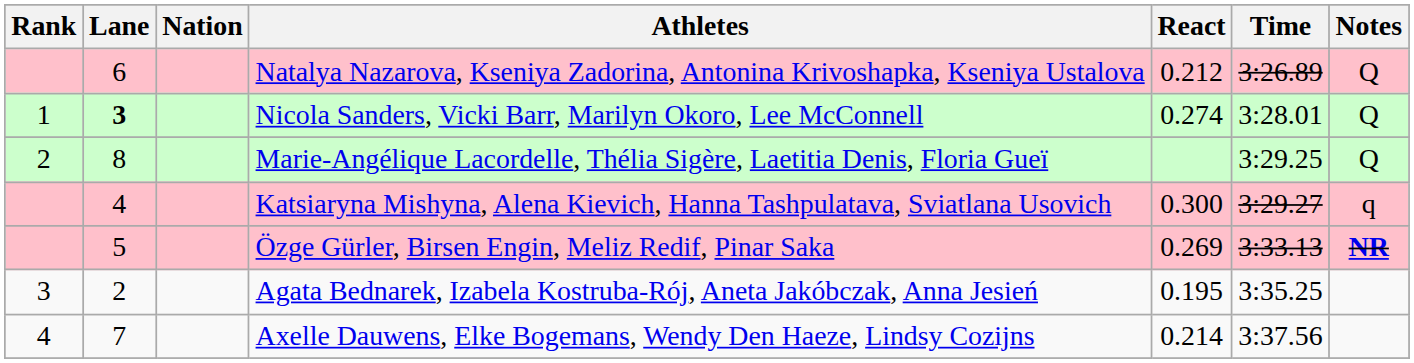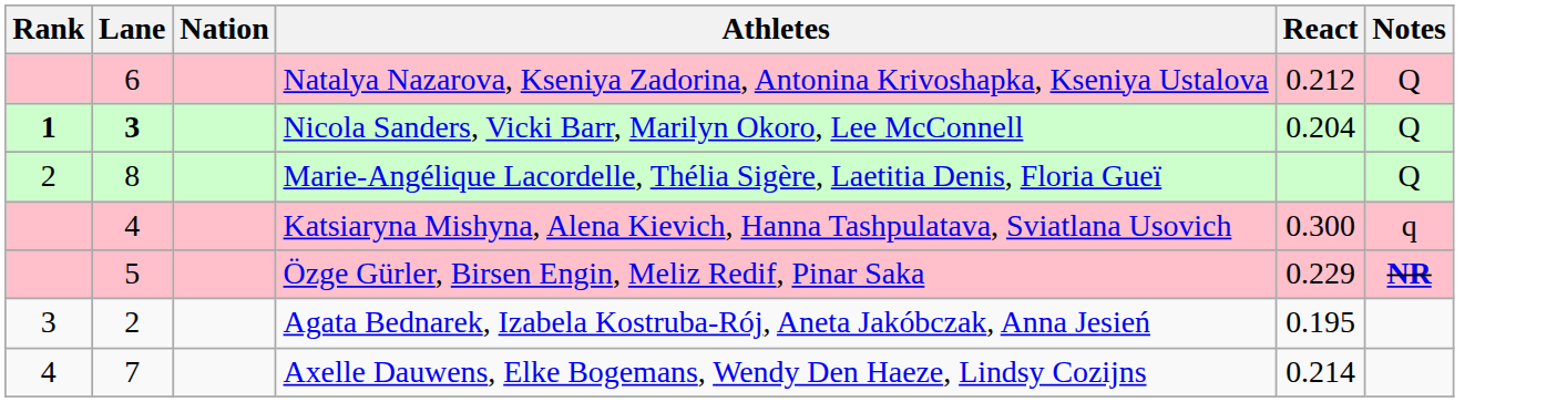- column: Time | 3:26.89 | 3:28.01 | 3:29.25 | 3:29.27 | 3:33.13 | 3:35.25 | 3:37.56
Nicola Sanders, Vicki Barr, Marilyn Okoro, Lee McConnell | Rank: normal -> bold
Nicola Sanders, Vicki Barr, Marilyn Okoro, Lee McConnell | React: 0.274 -> 0.204
Özge Gürler, Birsen Engin, Meliz Redif, Pinar Saka | React: 0.269 -> 0.229
